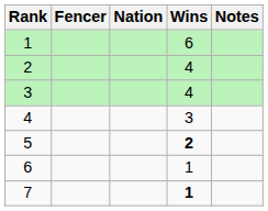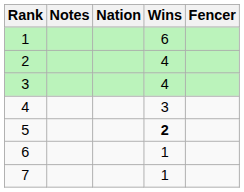columns swapped: Fencer <-> Notes
7 | Wins: bold -> normal
